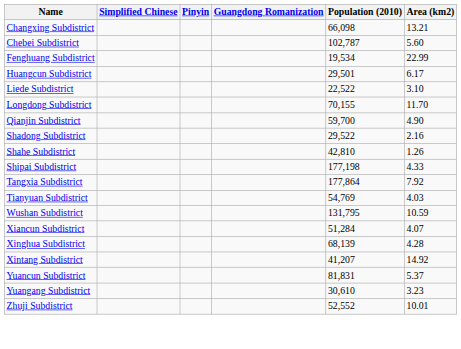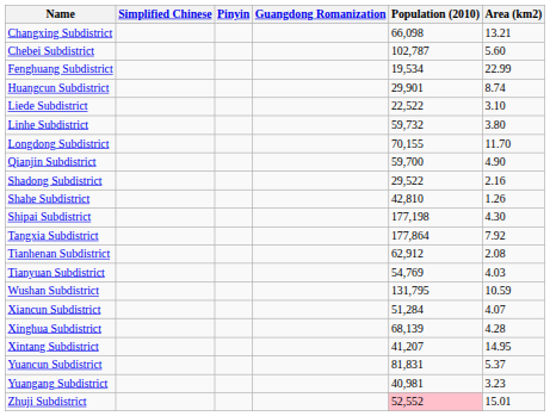Huangcun Subdistrict | Population (2010): 29,501 -> 29,901
Huangcun Subdistrict | Area (km2): 6.17 -> 8.74
+ row: Linhe Subdistrict | 59,732 | 3.80
Shipai Subdistrict | Area (km2): 4.33 -> 4.30
+ row: Tianhenan Subdistrict | 62,912 | 2.08
Xintang Subdistrict | Area (km2): 14.92 -> 14.95
Yuangang Subdistrict | Population (2010): 30,610 -> 40,981
Zhuji Subdistrict | Population (2010): no background -> pink background
Zhuji Subdistrict | Area (km2): 10.01 -> 15.01
